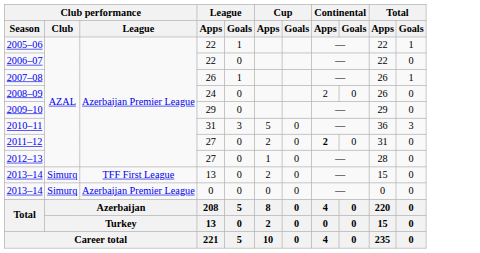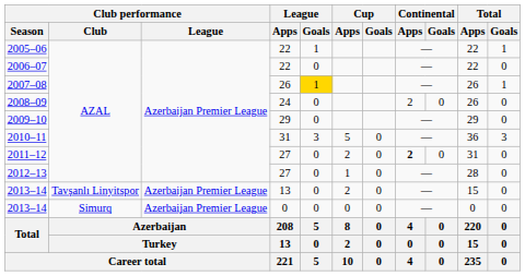2007–08 | League / Goals: no background -> gold background
2013–14 / 13 | Club performance / Club: Simurq -> Tavşanlı Linyitspor
2013–14 / 13 | Club performance / League: TFF First League -> Azerbaijan Premier League
